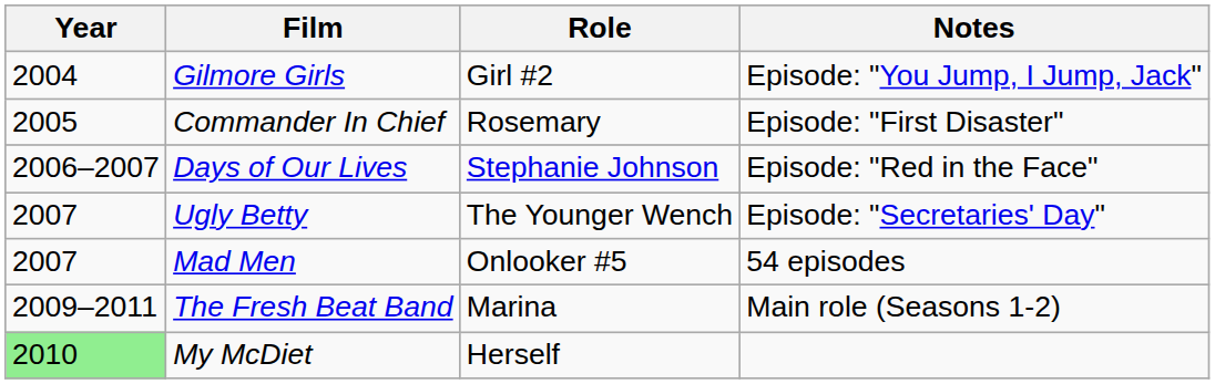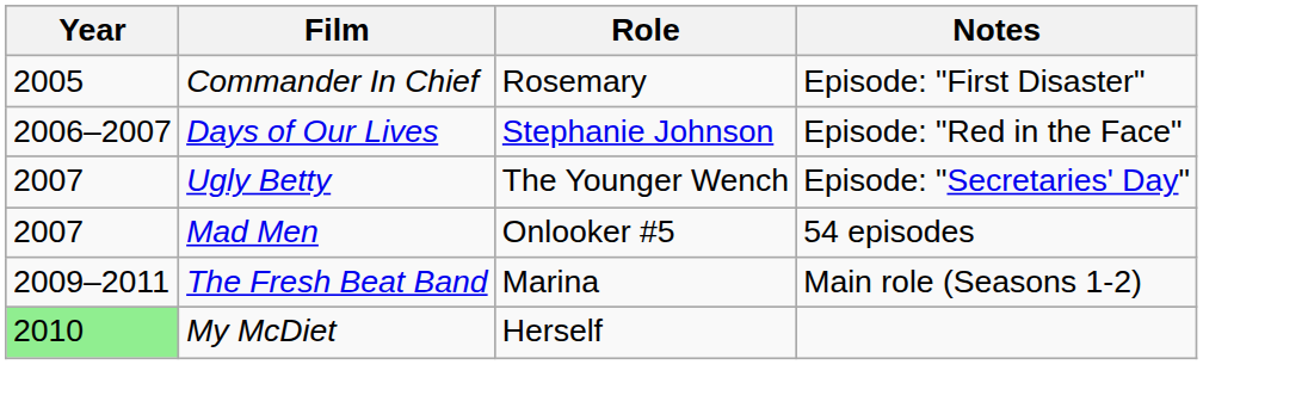- row: 2004 | Gilmore Girls | Girl #2 | Episode: "You Jump, I Jump, Jack"
